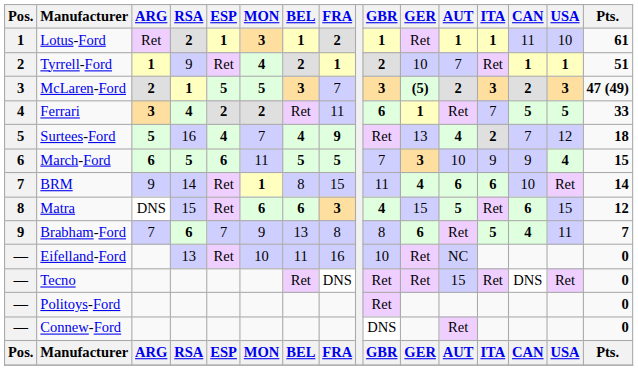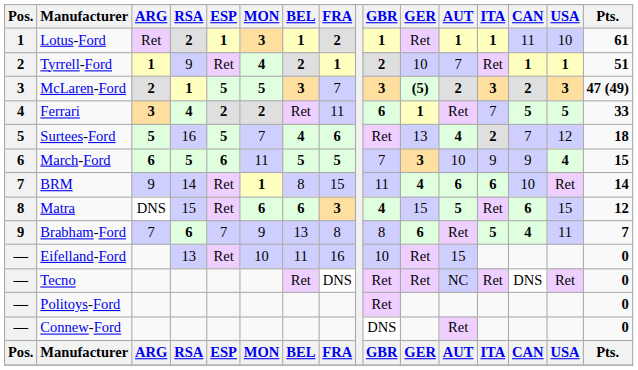Surtees-Ford | ESP: 4 -> 5
Surtees-Ford | FRA: 9 -> 6
Eifelland-Ford | AUT: NC -> 15
Tecno | AUT: 15 -> NC
